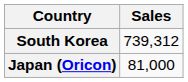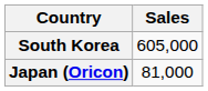South Korea | Sales: 739,312 -> 605,000
